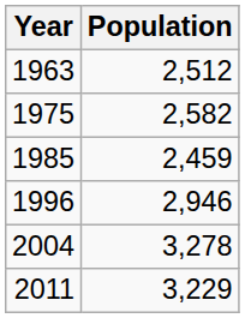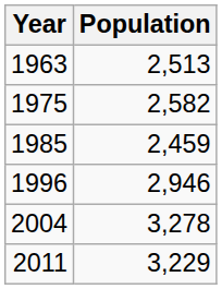1963 | Population: 2,512 -> 2,513
